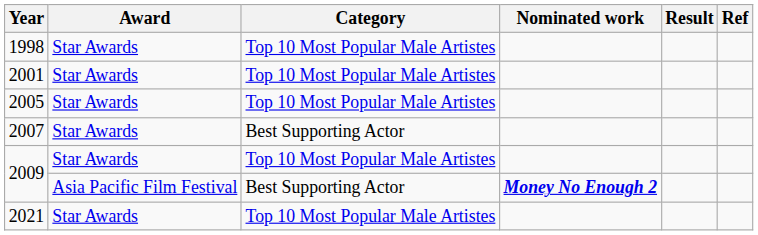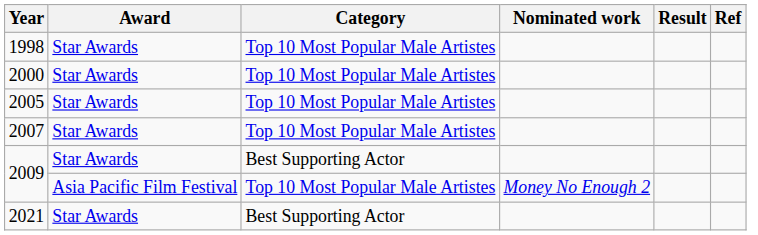+ row: 2000 | Star Awards | Top 10 Most Popular Male Artistes
- row: 2001 | Star Awards | Top 10 Most Popular Male Artistes
2007 | Category: Best Supporting Actor -> Top 10 Most Popular Male Artistes
2009 / Star Awards | Category: Top 10 Most Popular Male Artistes -> Best Supporting Actor
2009 / Asia Pacific Film Festival | Category: Best Supporting Actor -> Top 10 Most Popular Male Artistes
2009 / Asia Pacific Film Festival | Nominated work: bold -> normal
2021 | Category: Top 10 Most Popular Male Artistes -> Best Supporting Actor
